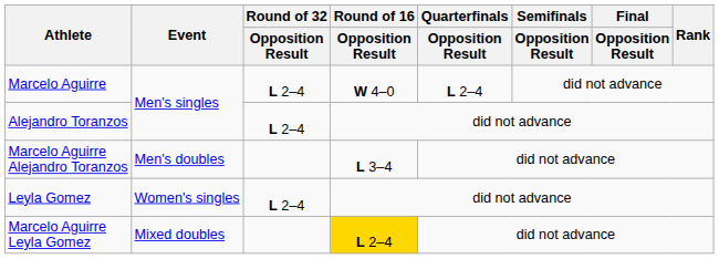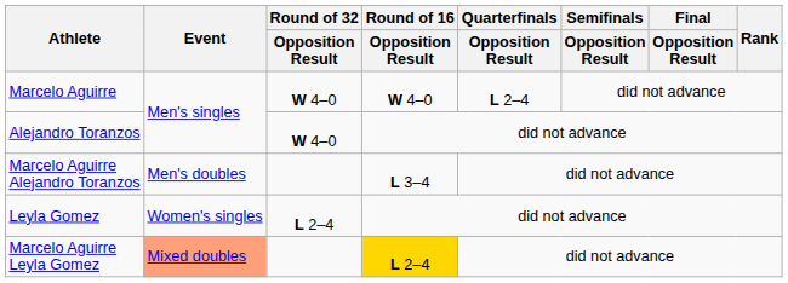Marcelo Aguirre | Round of 32 / Opposition Result: L 2–4 -> W 4–0
Alejandro Toranzos | Round of 32 / Opposition Result: L 2–4 -> W 4–0
Marcelo Aguirre Leyla Gomez | Event: no background -> lightsalmon background
